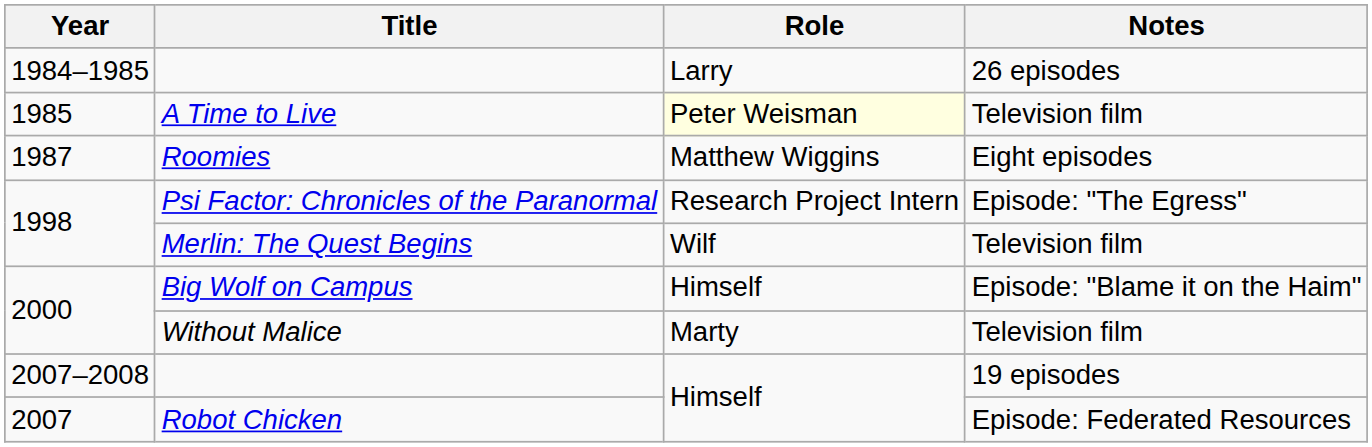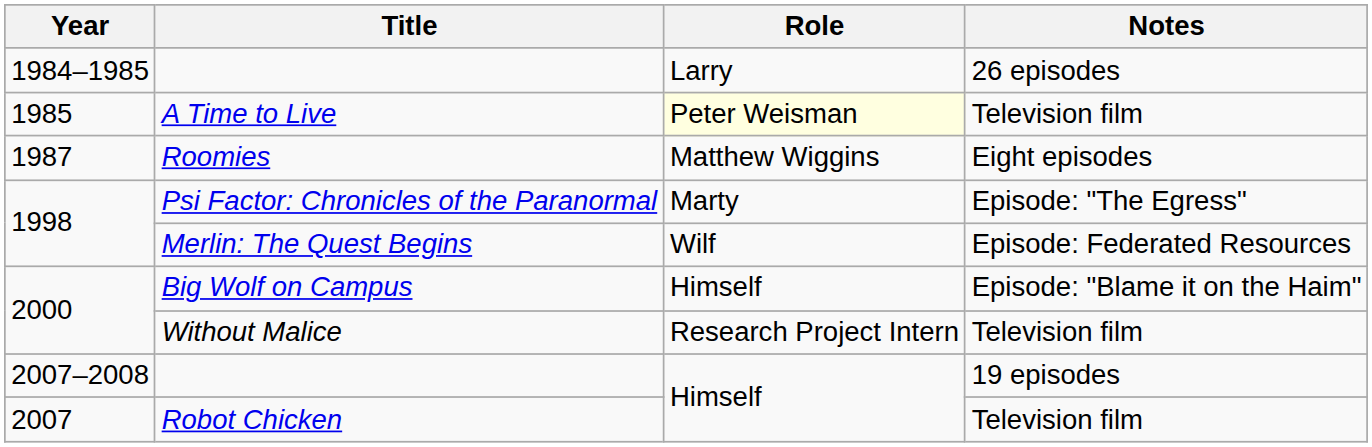Psi Factor: Chronicles of the Paranormal | Role: Research Project Intern -> Marty
Merlin: The Quest Begins | Notes: Television film -> Episode: Federated Resources
Without Malice | Role: Marty -> Research Project Intern
Robot Chicken | Notes: Episode: Federated Resources -> Television film
